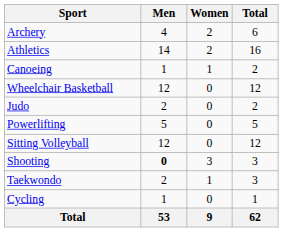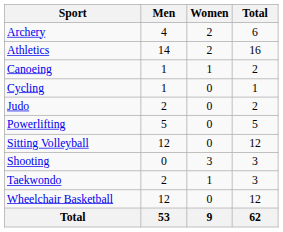rows swapped: Cycling <-> Wheelchair Basketball
Shooting | Men: bold -> normal
